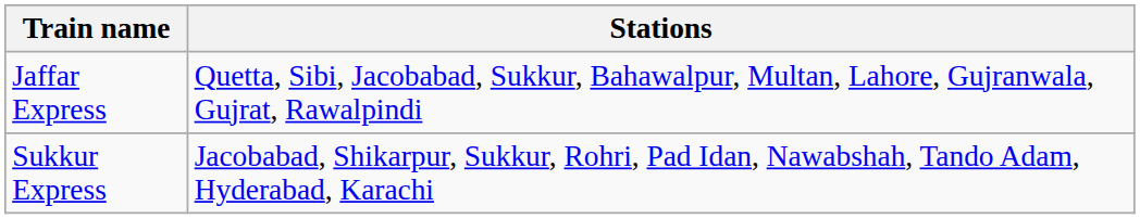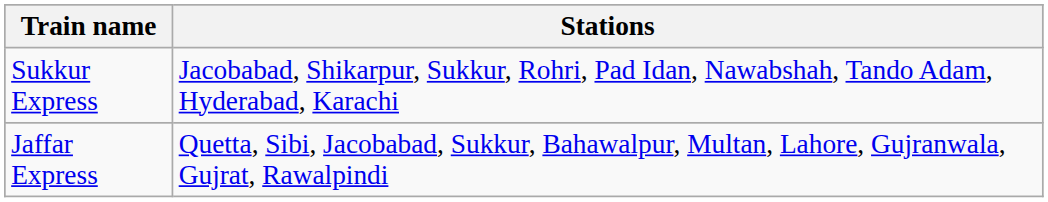rows swapped: Jaffar Express <-> Sukkur Express
